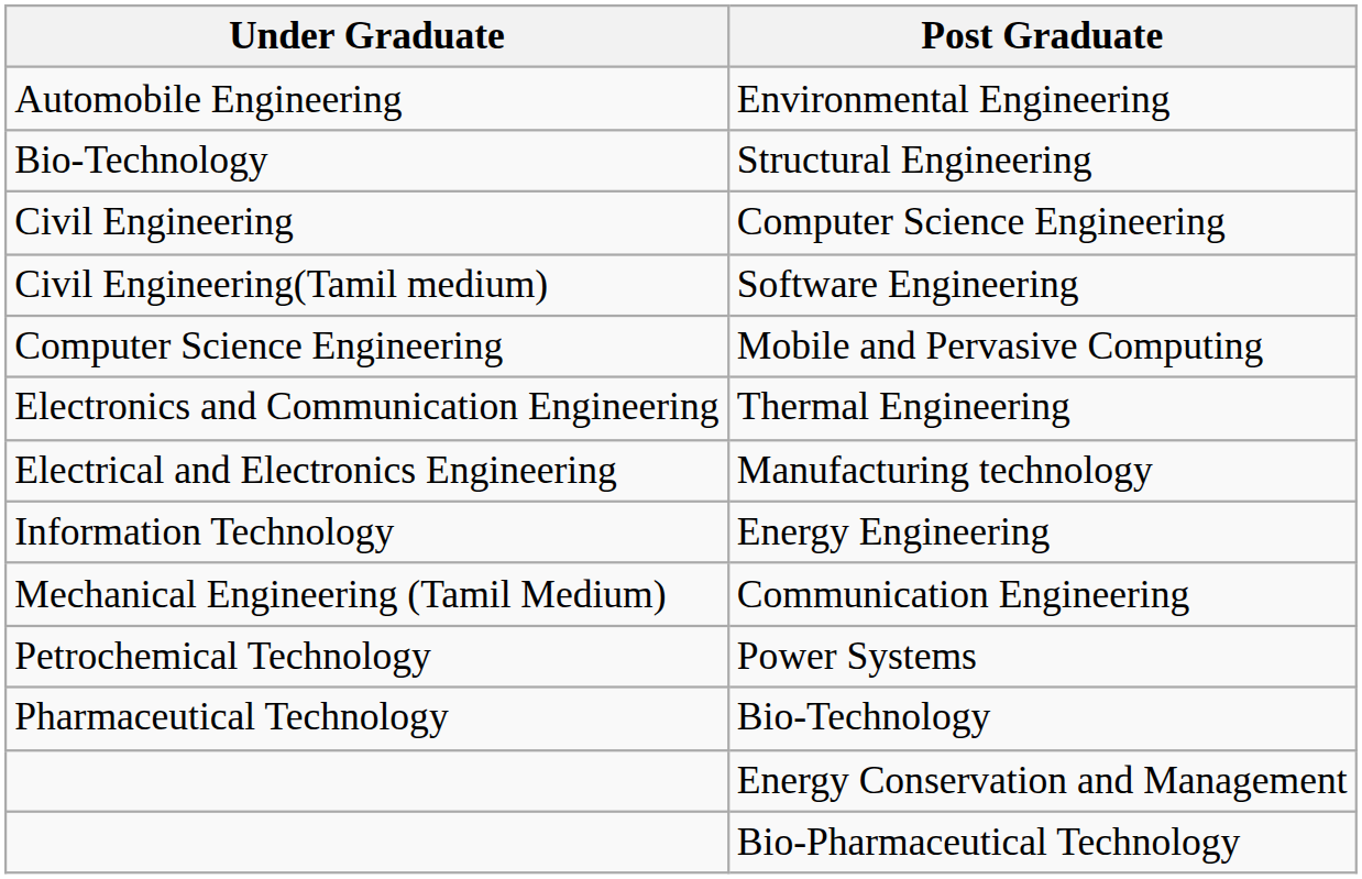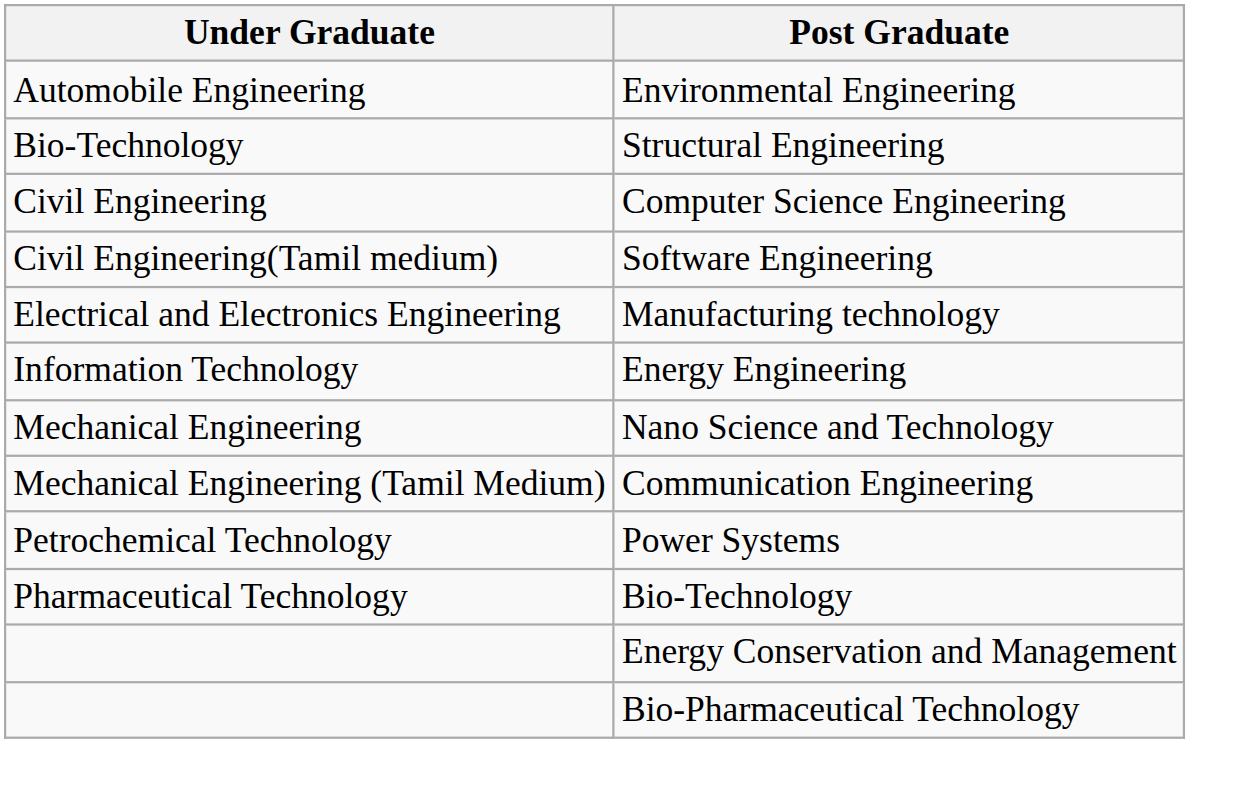- row: Computer Science Engineering | Mobile and Pervasive Computing
- row: Electronics and Communication Engineering | Thermal Engineering
+ row: Mechanical Engineering | Nano Science and Technology
